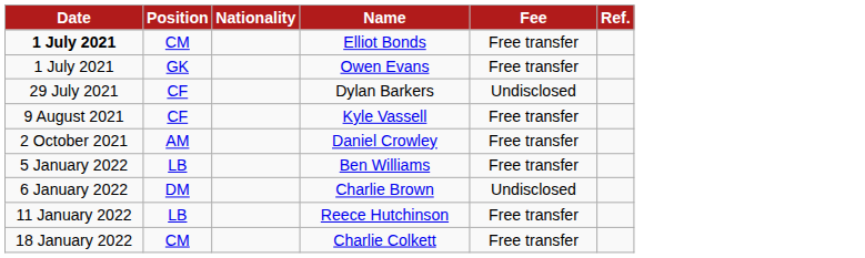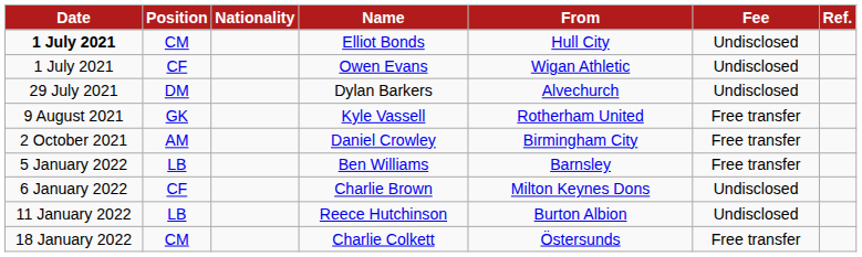+ column: From | Hull City | Wigan Athletic | Alvechurch | Rotherham United | Birmingham City | Barnsley | Milton Keynes Dons | Burton Albion | Östersunds
Elliot Bonds | Fee: Free transfer -> Undisclosed
Owen Evans | Position: GK -> CF
Owen Evans | Fee: Free transfer -> Undisclosed
Dylan Barkers | Position: CF -> DM
Kyle Vassell | Position: CF -> GK
Charlie Brown | Position: DM -> CF
Reece Hutchinson | Fee: Free transfer -> Undisclosed
